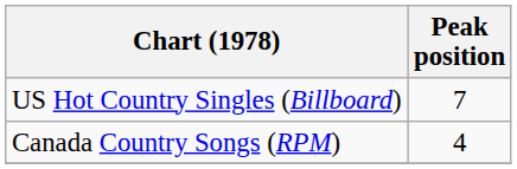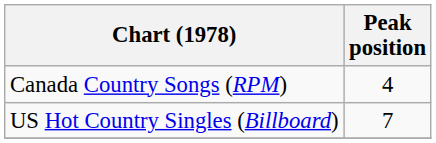rows swapped: Canada Country Songs (RPM) <-> US Hot Country Singles (Billboard)
